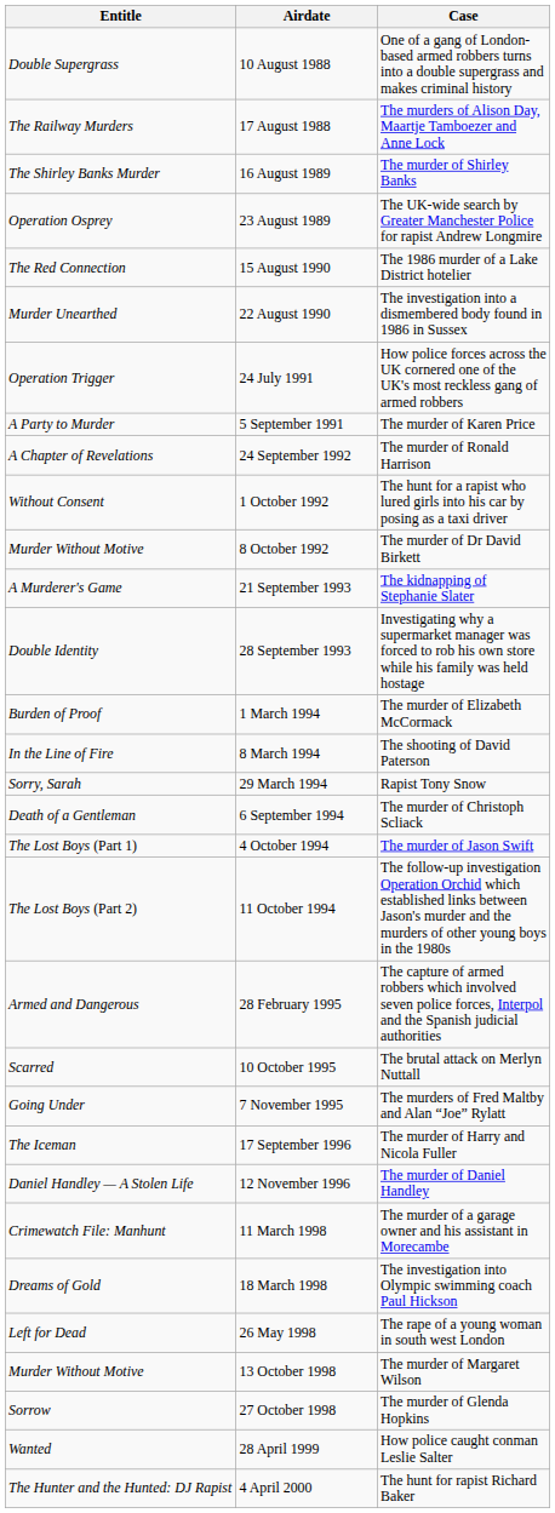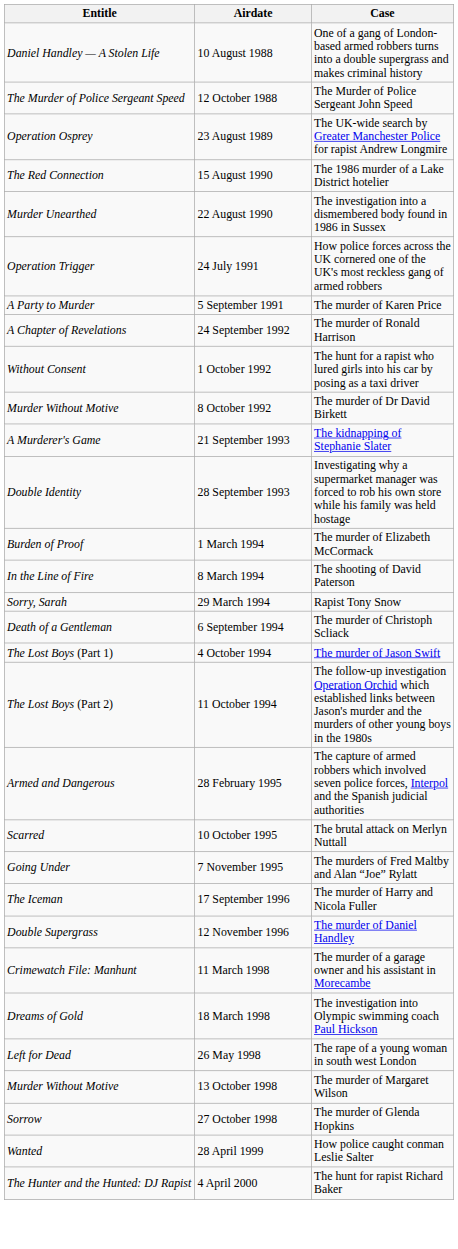10 August 1988 | Entitle: Double Supergrass -> Daniel Handley — A Stolen Life
- row: The Railway Murders | 17 August 1988 | The murders of Alison Day, Maartje Tamboezer and Anne Lock
+ row: The Murder of Police Sergeant Speed | 12 October 1988 | The Murder of Police Sergeant John Speed
- row: The Shirley Banks Murder | 16 August 1989 | The murder of Shirley Banks
12 November 1996 | Entitle: Daniel Handley — A Stolen Life -> Double Supergrass
